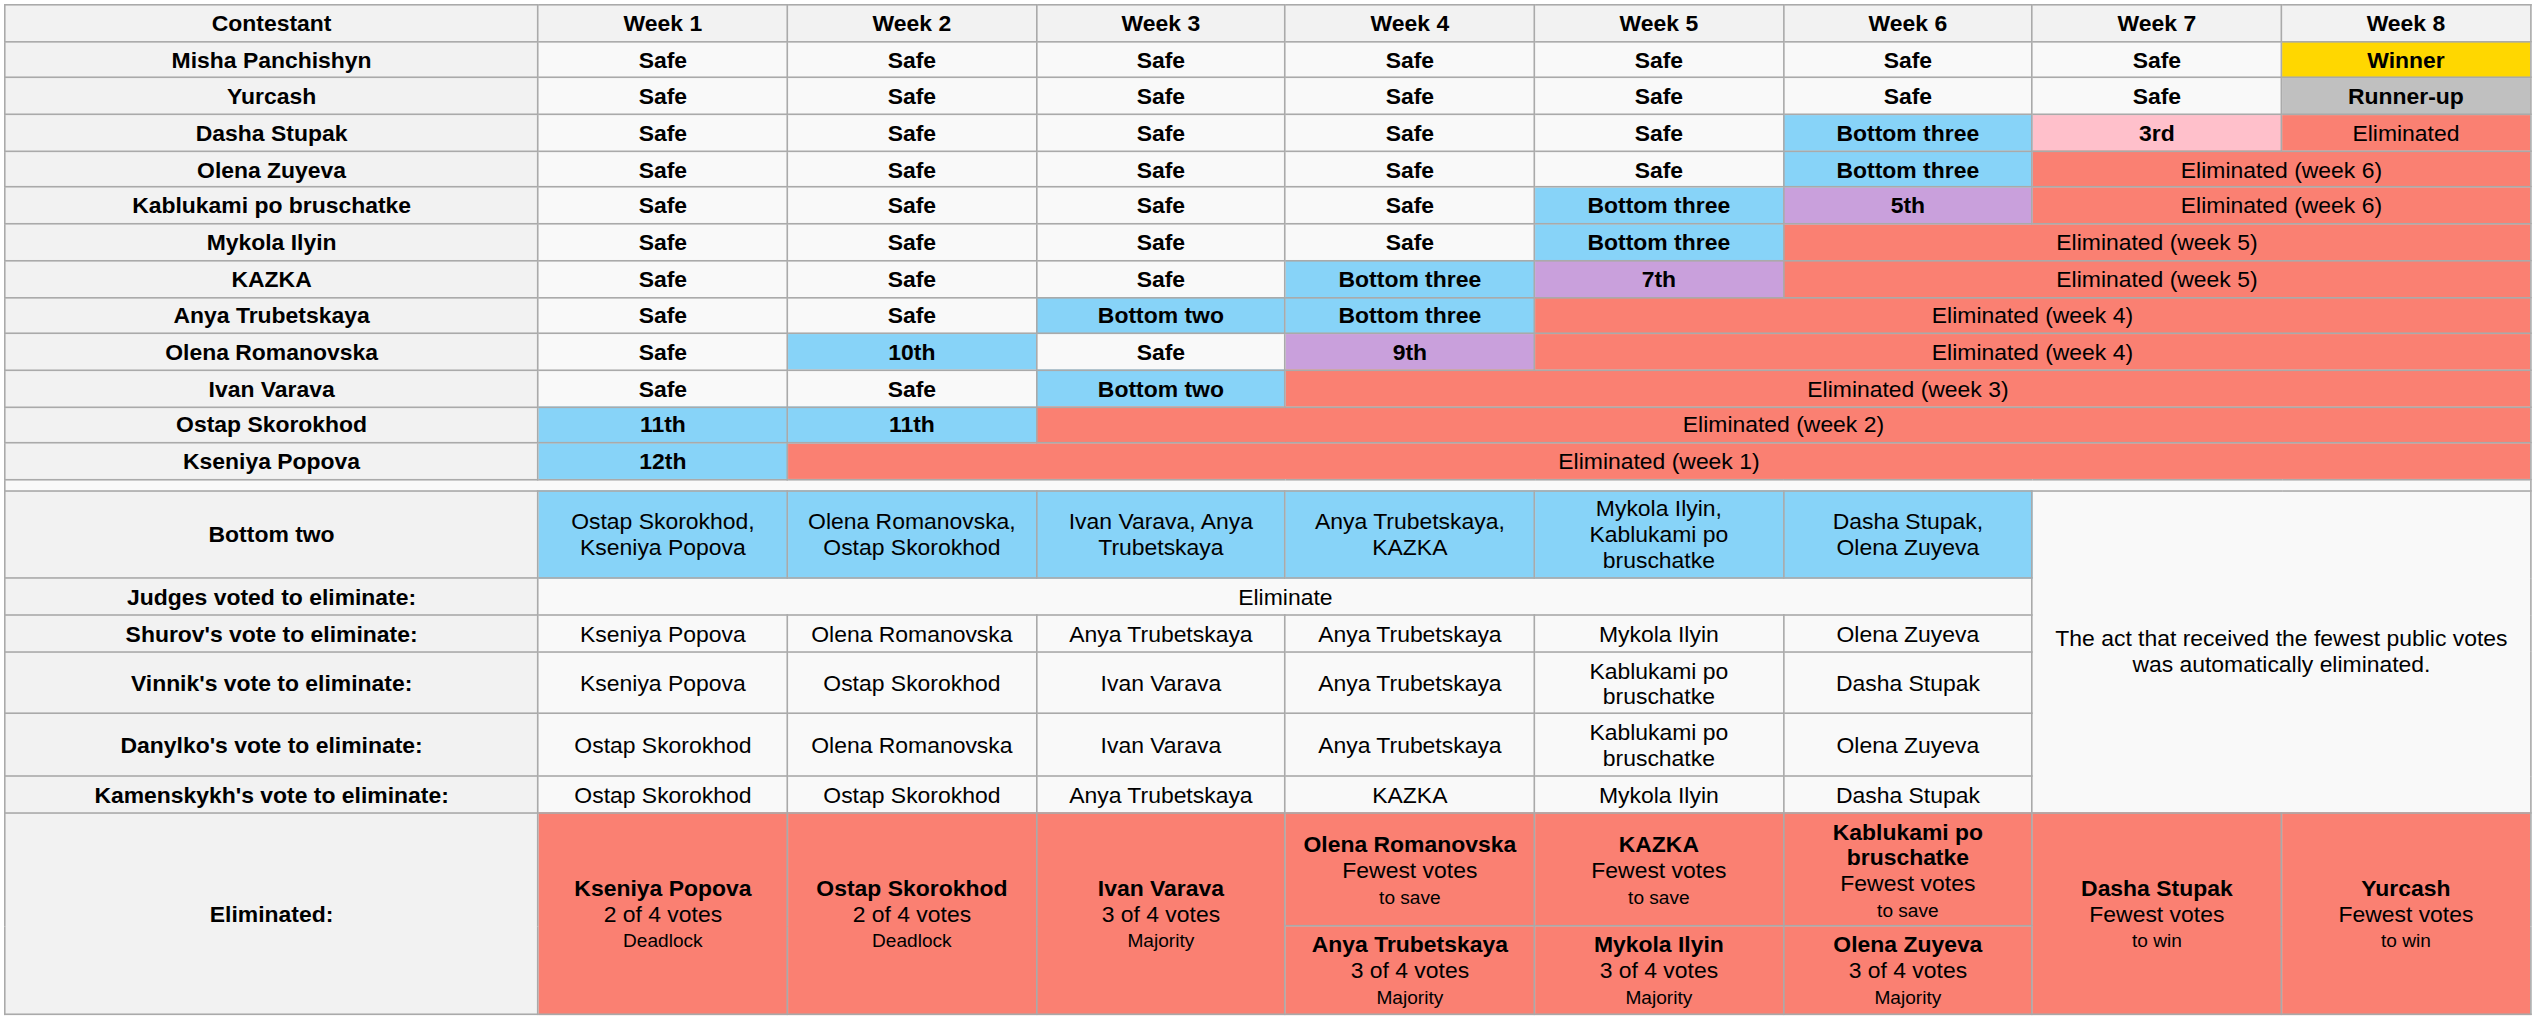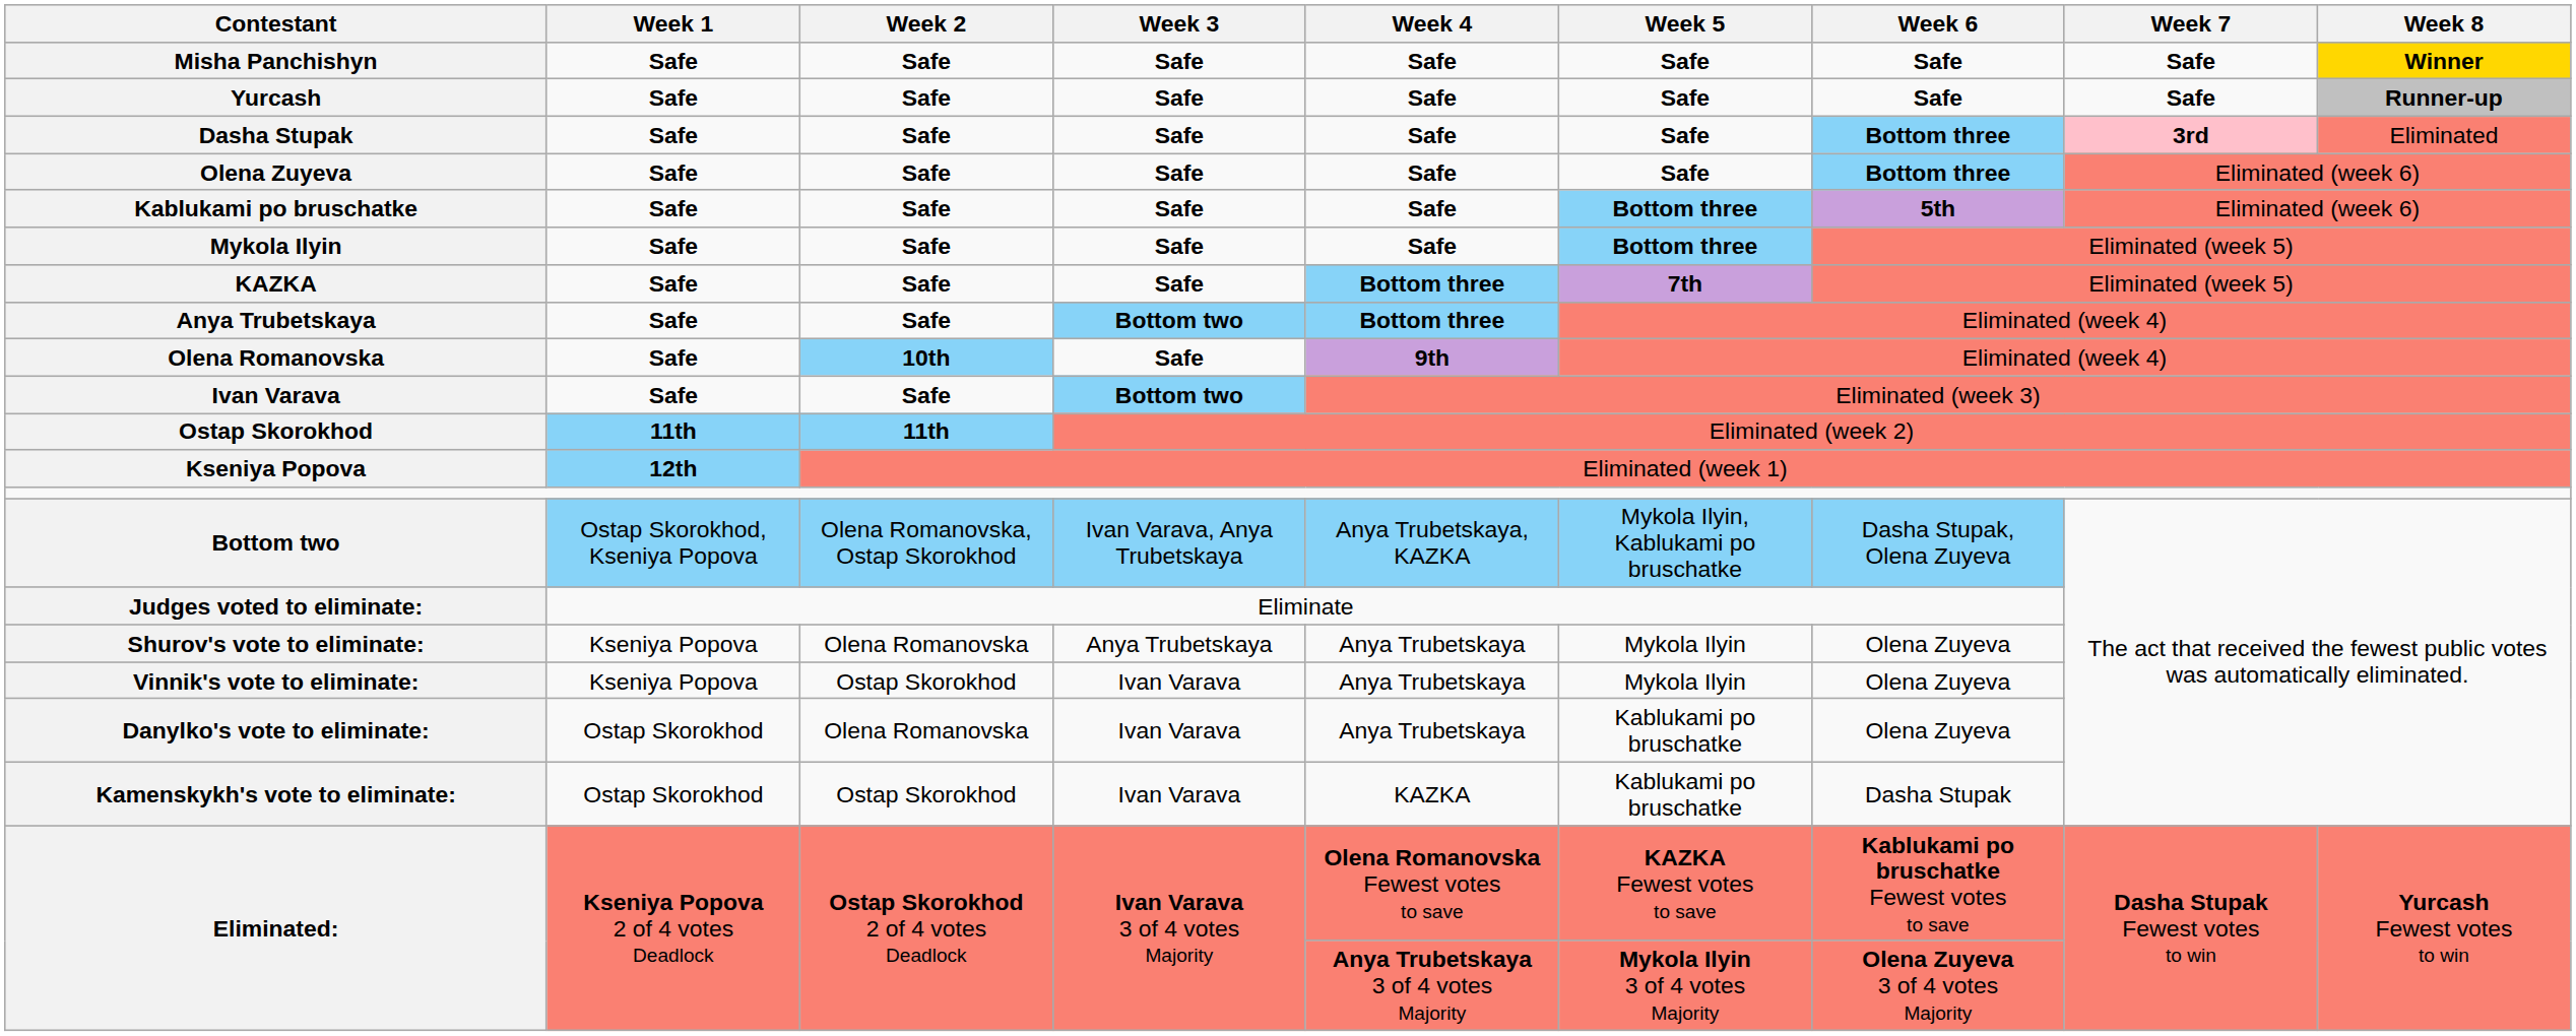Vinnik's vote to eliminate: | Week 5: Kablukami po bruschatke -> Mykola Ilyin
Vinnik's vote to eliminate: | Week 6: Dasha Stupak -> Olena Zuyeva
Kamenskykh's vote to eliminate: | Week 3: Anya Trubetskaya -> Ivan Varava
Kamenskykh's vote to eliminate: | Week 5: Mykola Ilyin -> Kablukami po bruschatke
